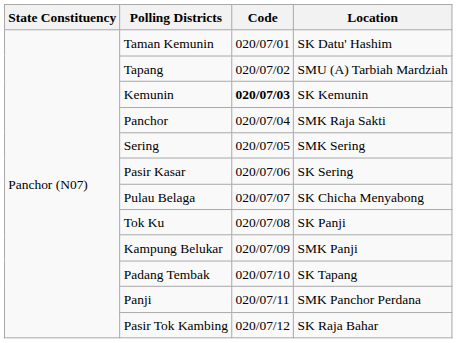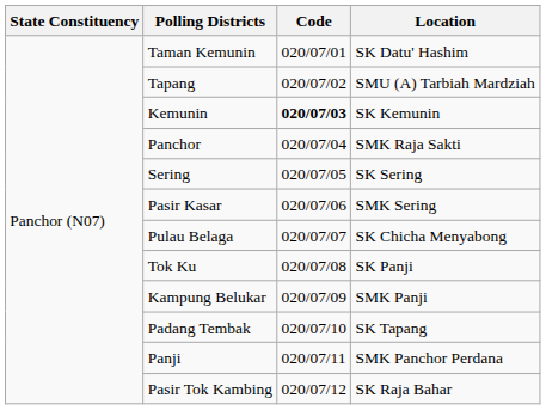Sering | Location: SMK Sering -> SK Sering
Pasir Kasar | Location: SK Sering -> SMK Sering
